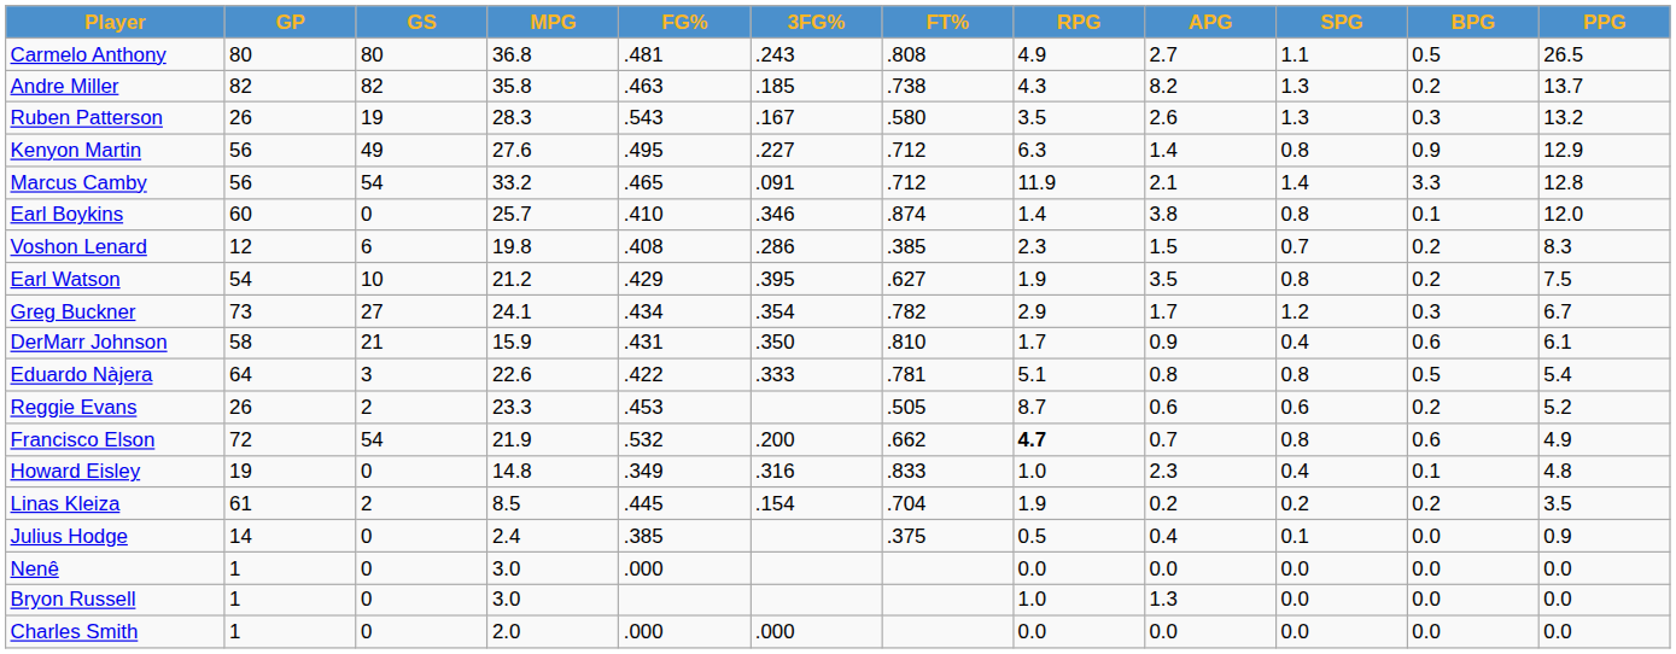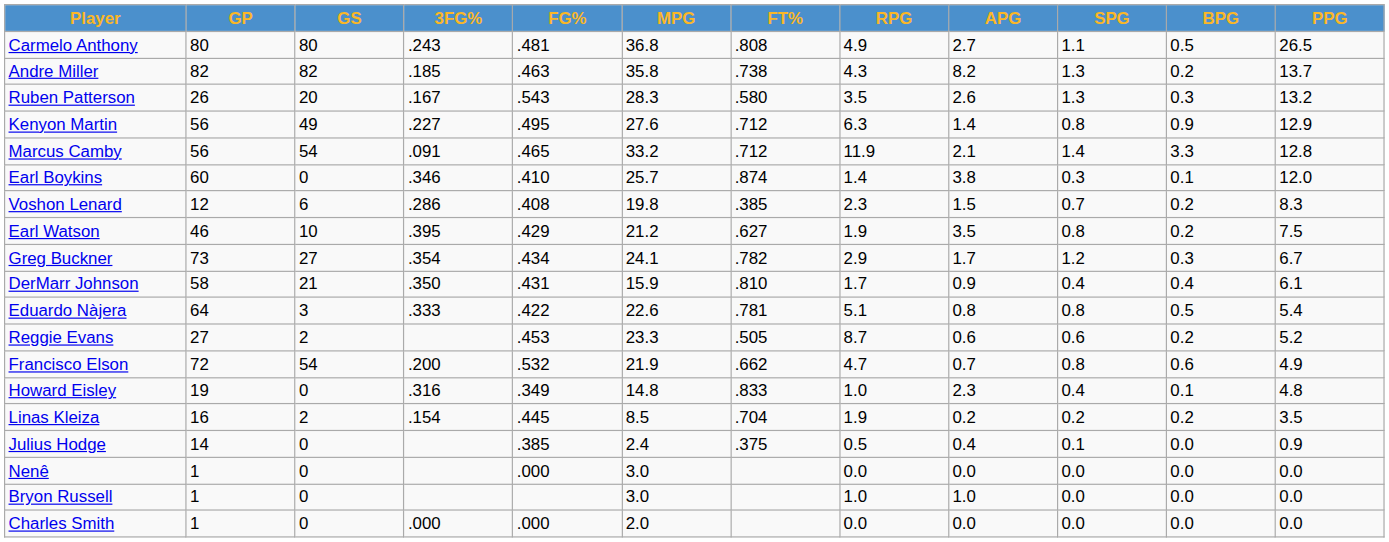columns swapped: MPG <-> 3FG%
Ruben Patterson | GS: 19 -> 20
Earl Boykins | SPG: 0.8 -> 0.3
Earl Watson | GP: 54 -> 46
DerMarr Johnson | BPG: 0.6 -> 0.4
Reggie Evans | GP: 26 -> 27
Francisco Elson | RPG: bold -> normal
Linas Kleiza | GP: 61 -> 16
Bryon Russell | APG: 1.3 -> 1.0
